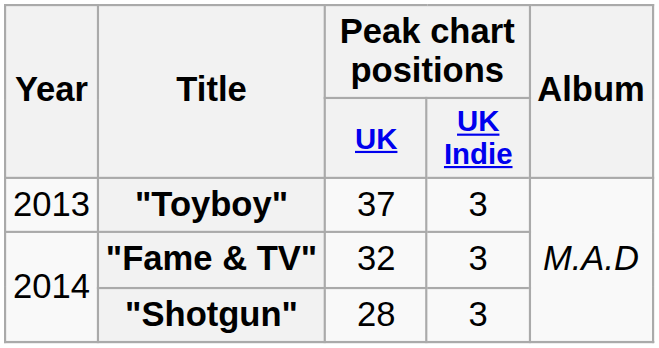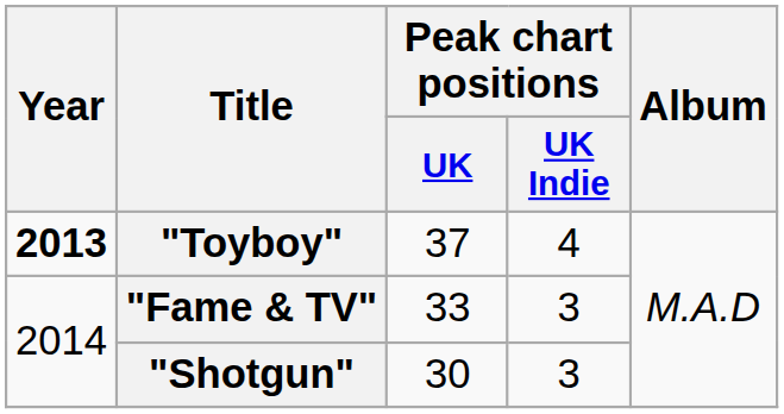"Toyboy" | Year: normal -> bold
"Toyboy" | Peak chart positions / UK Indie: 3 -> 4
"Fame & TV" | Peak chart positions / UK: 32 -> 33
"Shotgun" | Peak chart positions / UK: 28 -> 30
